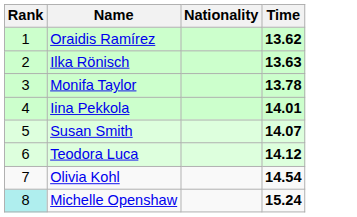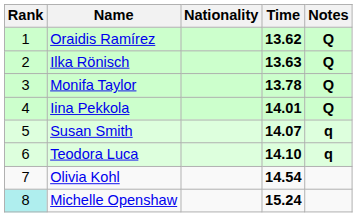+ column: Notes | Q | Q | Q | Q | q | q
Teodora Luca | Time: 14.12 -> 14.10
